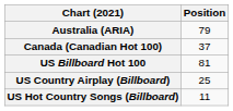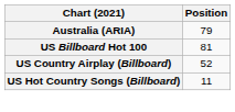- row: Canada (Canadian Hot 100) | 37
US Country Airplay (Billboard) | Position: 25 -> 52
